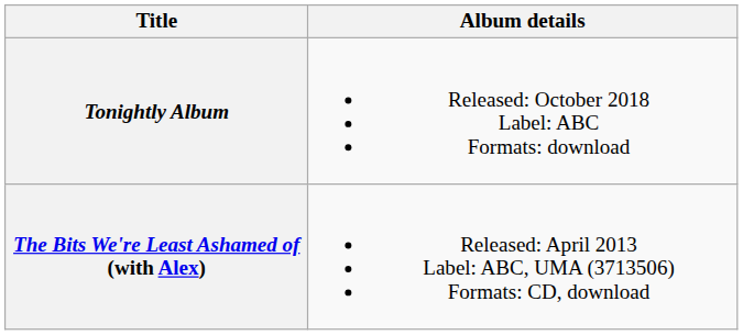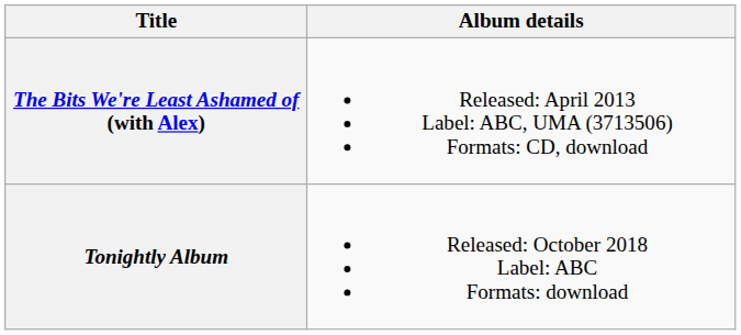rows swapped: The Bits We're Least Ashamed of (with Alex) <-> Tonightly Album
